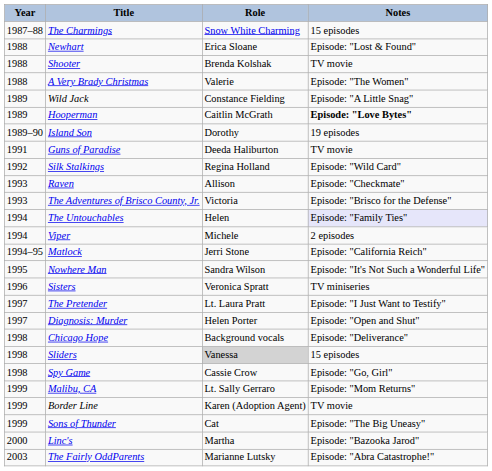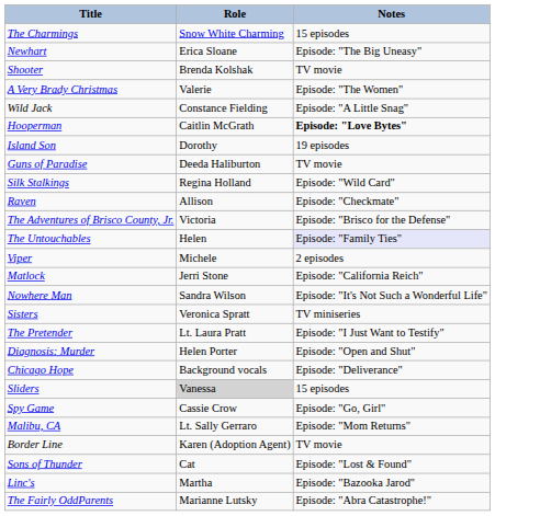- column: Year | 1987–88 | 1988 | 1988 | 1988 | 1989 | 1989 | 1989–90 | 1991 | 1992 | 1993 | 1993 | 1994 | 1994 | 1994–95 | 1995 | 1996 | 1997 | 1997 | 1998 | 1998 | 1998 | 1999 | 1999 | 1999 | 2000 | 2003
Newhart | Notes: Episode: "Lost & Found" -> Episode: "The Big Uneasy"
Sons of Thunder | Notes: Episode: "The Big Uneasy" -> Episode: "Lost & Found"
